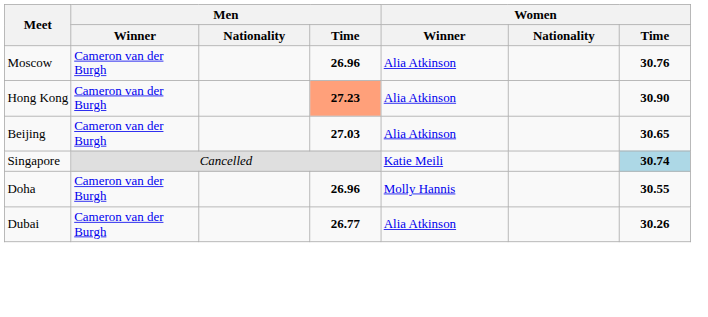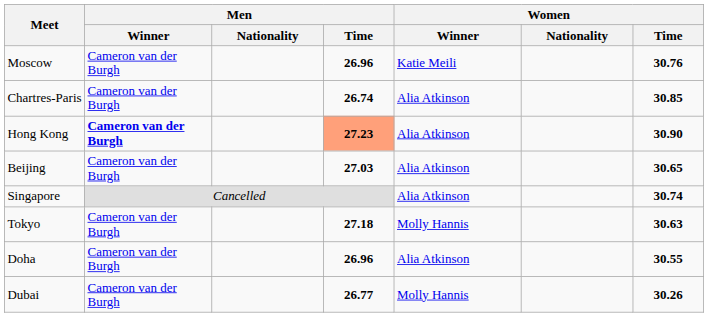Moscow | Women / Winner: Alia Atkinson -> Katie Meili
+ row: Chartres-Paris | Cameron van der Burgh | 26.74 | Alia Atkinson | 30.85
Hong Kong | Men / Winner: normal -> bold
Singapore | Women / Winner: Katie Meili -> Alia Atkinson
Singapore | Women / Time: lightblue background -> no background
+ row: Tokyo | Cameron van der Burgh | 27.18 | Molly Hannis | 30.63
Doha | Women / Winner: Molly Hannis -> Alia Atkinson
Dubai | Women / Winner: Alia Atkinson -> Molly Hannis
